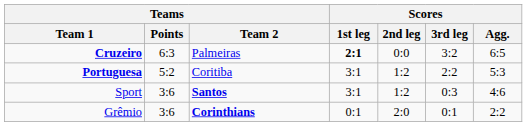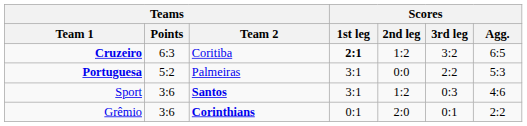Cruzeiro | Teams / Team 2: Palmeiras -> Coritiba
Cruzeiro | Scores / 2nd leg: 0:0 -> 1:2
Portuguesa | Teams / Team 2: Coritiba -> Palmeiras
Portuguesa | Scores / 2nd leg: 1:2 -> 0:0
